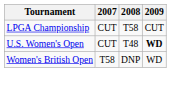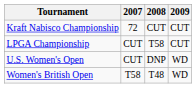+ row: Kraft Nabisco Championship | 72 | CUT | CUT
U.S. Women's Open | 2008: T48 -> DNP
U.S. Women's Open | 2009: bold -> normal
Women's British Open | 2008: DNP -> T48
